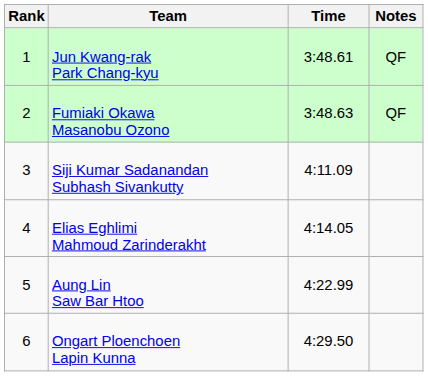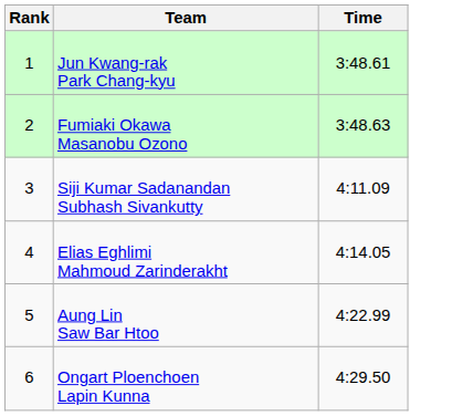- column: Notes | QF | QF
